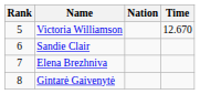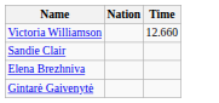- column: Rank | 5 | 6 | 7 | 8
Victoria Williamson | Time: 12.670 -> 12.660
